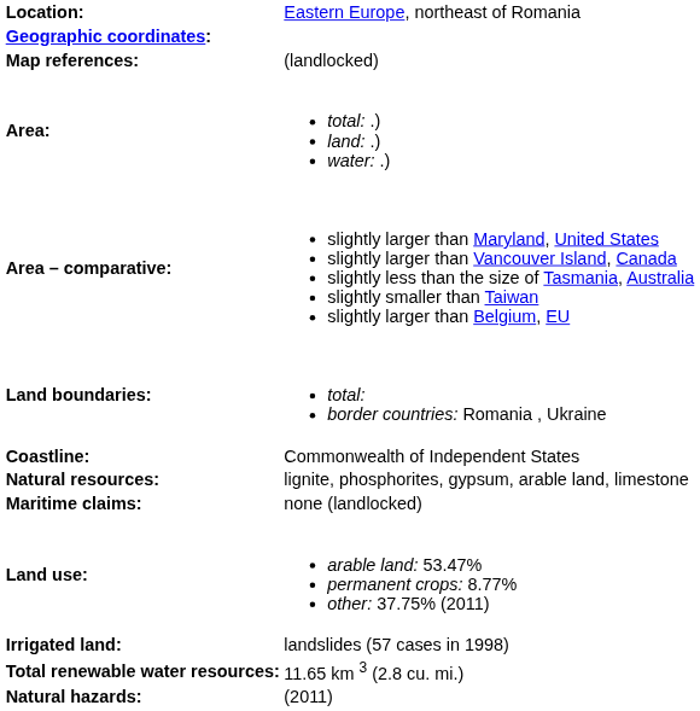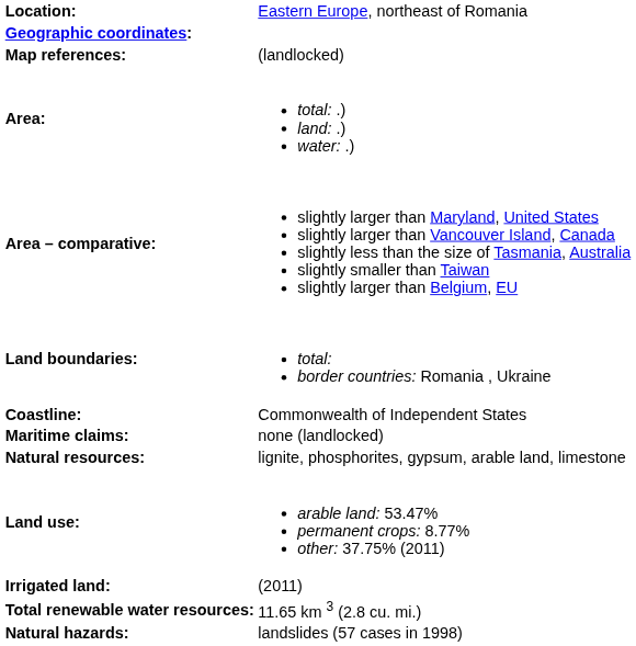rows swapped: Maritime claims: <-> Natural resources:
Irrigated land: | column 2: landslides (57 cases in 1998) -> (2011)
Natural hazards: | column 2: (2011) -> landslides (57 cases in 1998)
